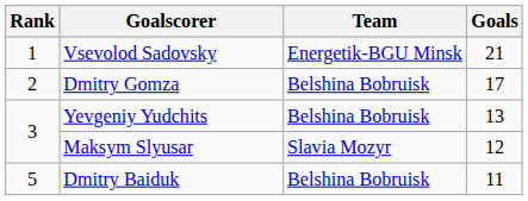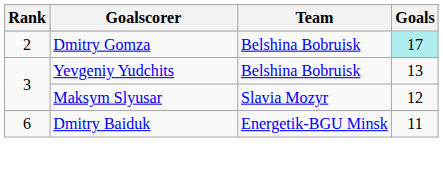- row: 1 | Vsevolod Sadovsky | Energetik-BGU Minsk | 21
Dmitry Gomza | Goals: no background -> paleturquoise background
Dmitry Baiduk | Rank: 5 -> 6
Dmitry Baiduk | Team: Belshina Bobruisk -> Energetik-BGU Minsk
